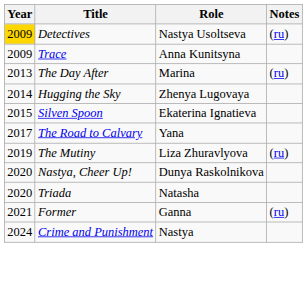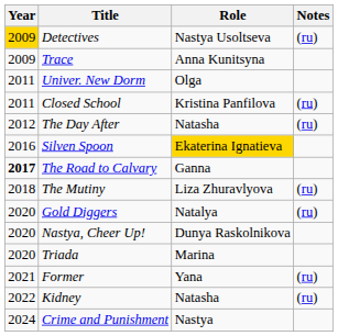+ row: 2011 | Univer. New Dorm | Olga
+ row: 2011 | Closed School | Kristina Panfilova | (ru)
The Day After | Year: 2013 -> 2012
The Day After | Role: Marina -> Natasha
- row: 2014 | Hugging the Sky | Zhenya Lugovaya
Silven Spoon | Year: 2015 -> 2016
Silven Spoon | Role: no background -> gold background
The Road to Calvary | Year: normal -> bold
The Road to Calvary | Role: Yana -> Ganna
The Mutiny | Year: 2019 -> 2018
+ row: 2020 | Gold Diggers | Natalya | (ru)
Triada | Role: Natasha -> Marina
Former | Role: Ganna -> Yana
+ row: 2022 | Kidney | Natasha | (ru)
